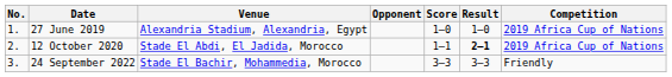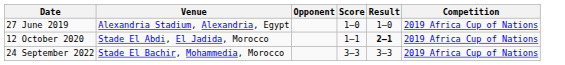- column: No. | 1. | 2. | 3.
24 September 2022 | Competition: Friendly -> 2019 Africa Cup of Nations
